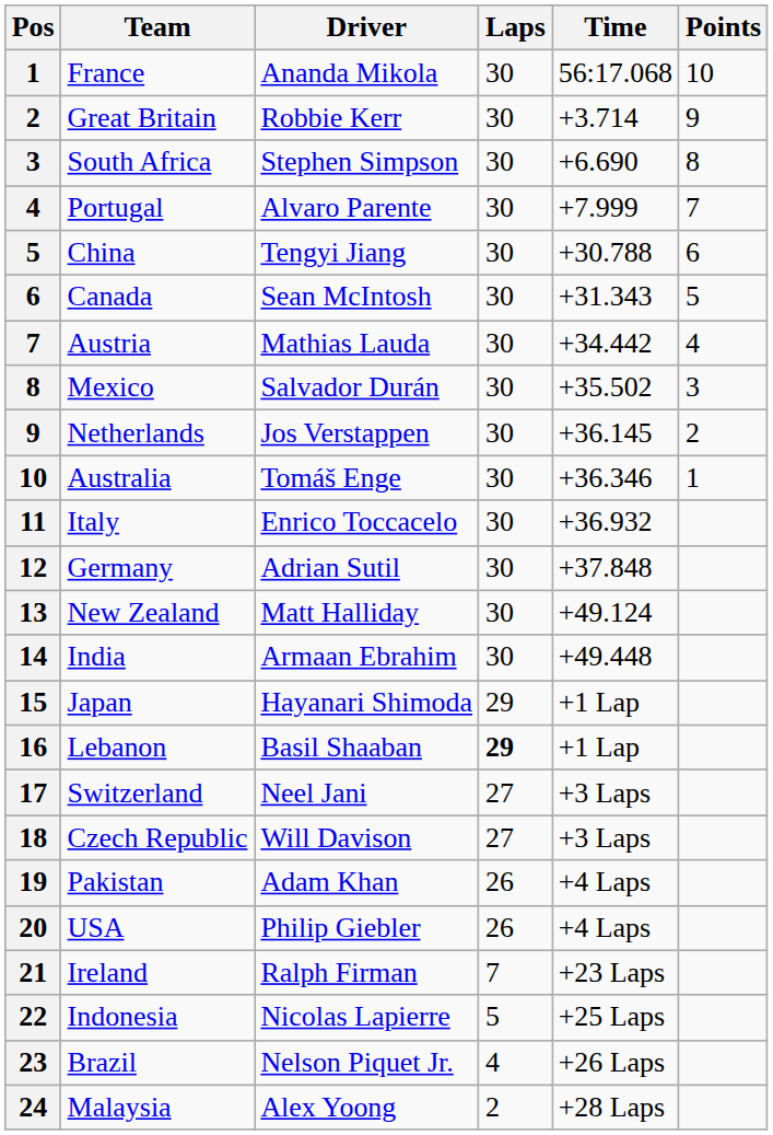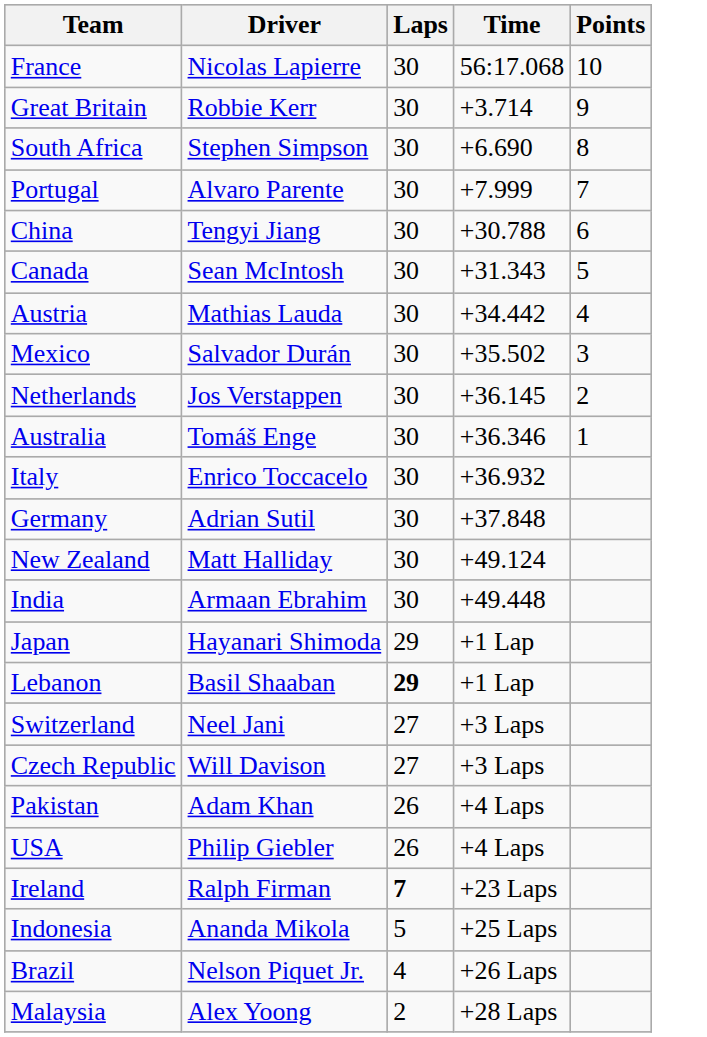- column: Pos | 1 | 2 | 3 | 4 | 5 | 6 | 7 | 8 | 9 | 10 | 11 | 12 | 13 | 14 | 15 | 16 | 17 | 18 | 19 | 20 | 21 | 22 | 23 | 24
France | Driver: Ananda Mikola -> Nicolas Lapierre
Ireland | Laps: normal -> bold
Indonesia | Driver: Nicolas Lapierre -> Ananda Mikola
